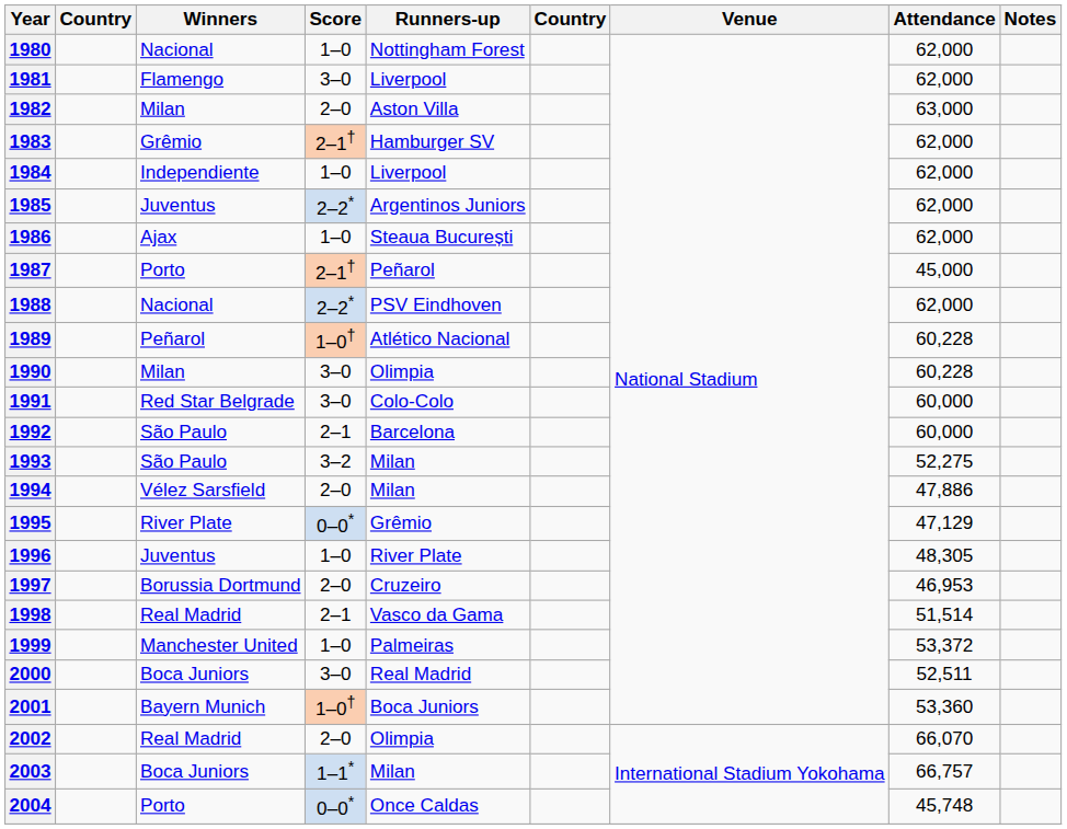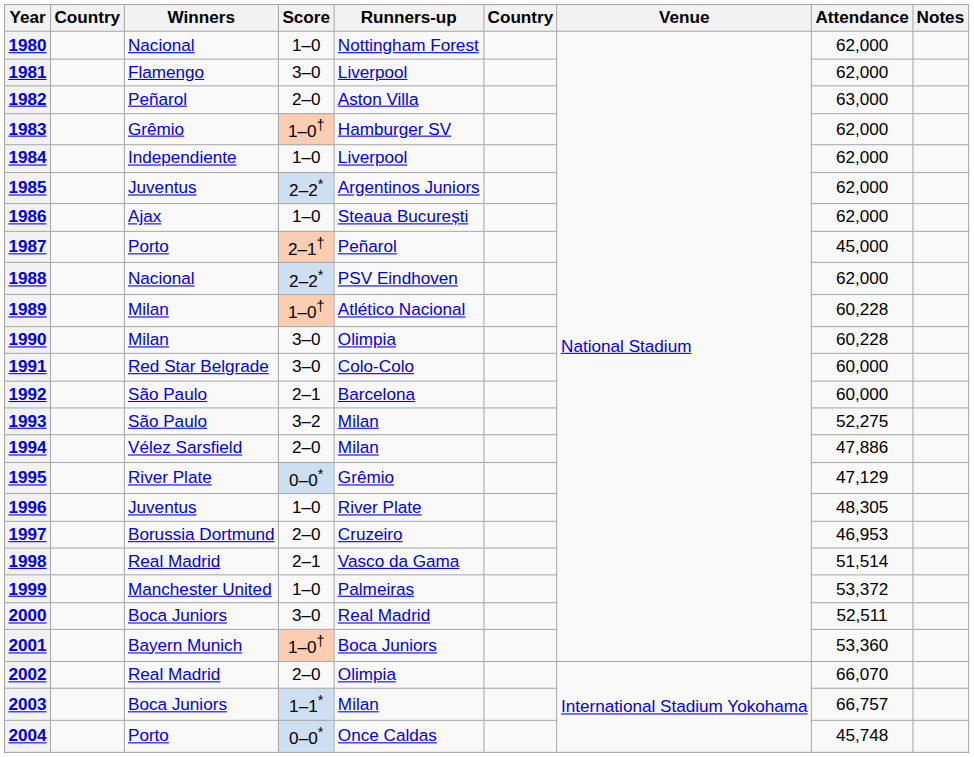1982 | Winners: Milan -> Peñarol
1983 | Score: 2–1† -> 1–0†
1989 | Winners: Peñarol -> Milan
